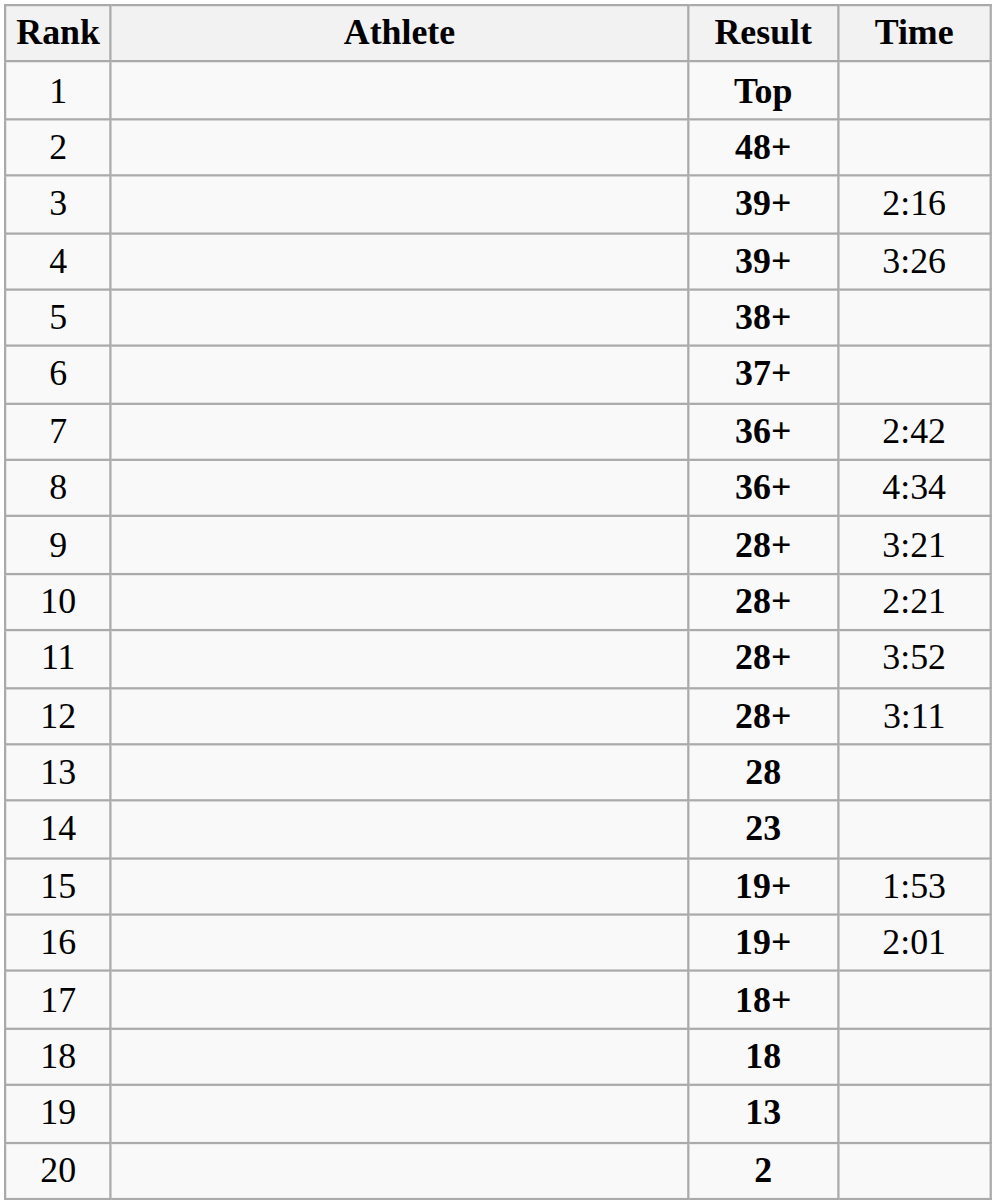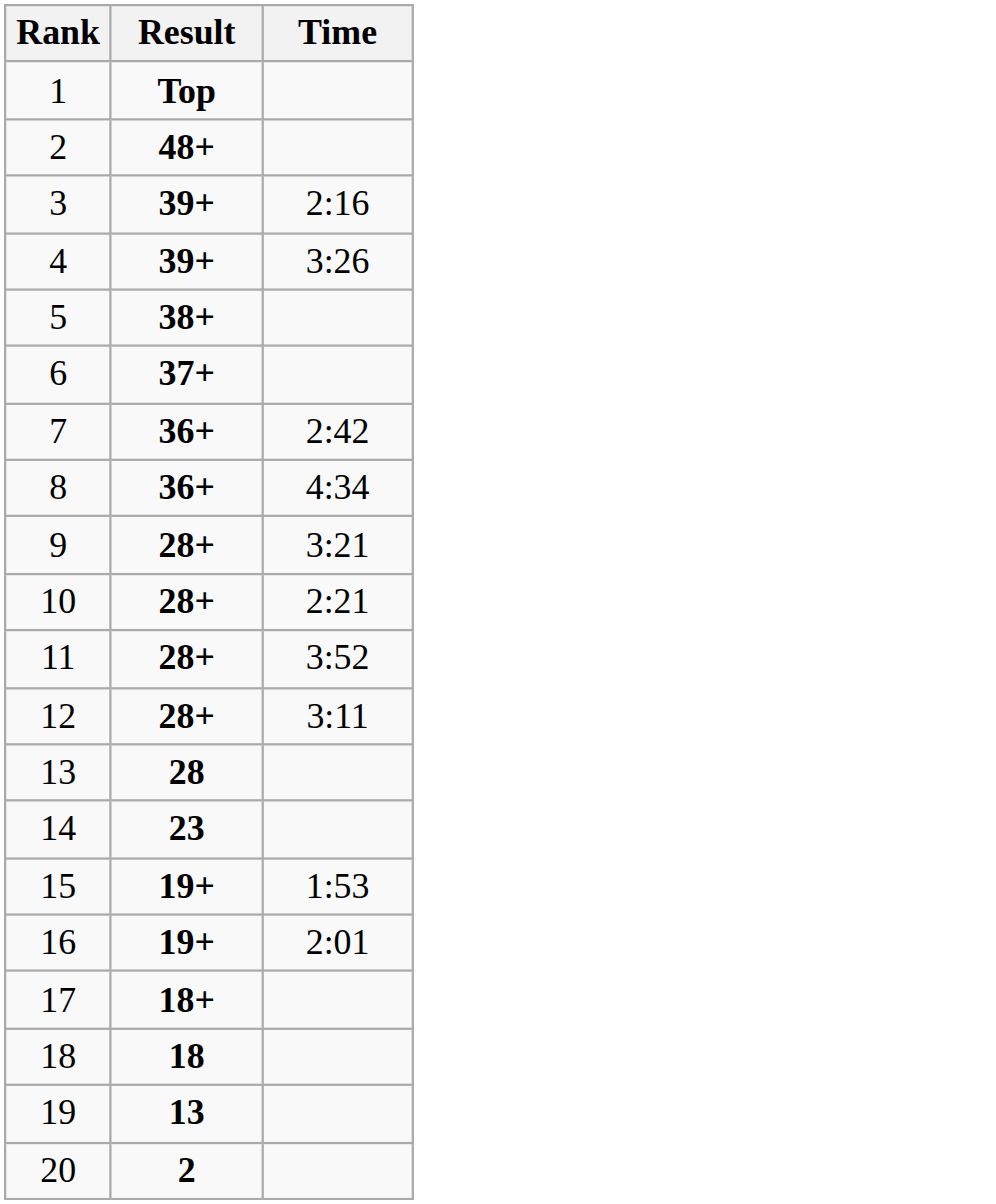- column: Athlete
